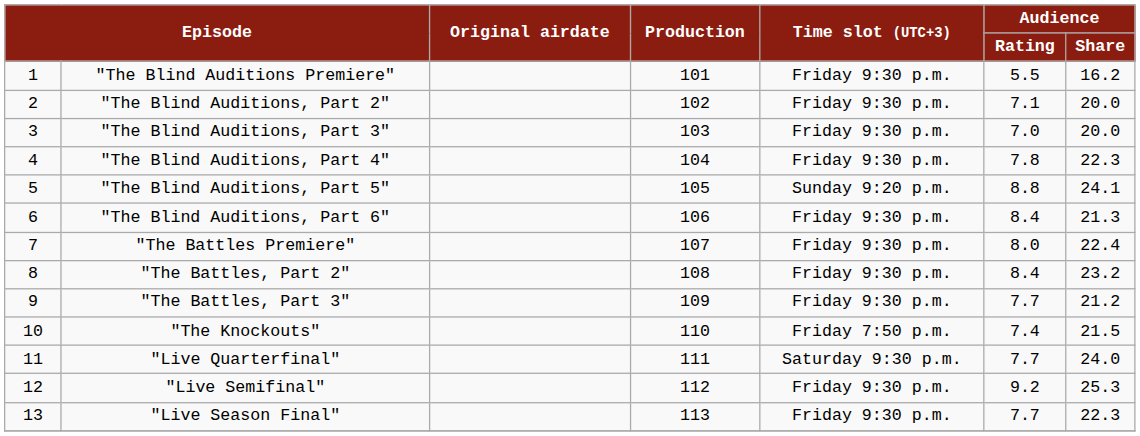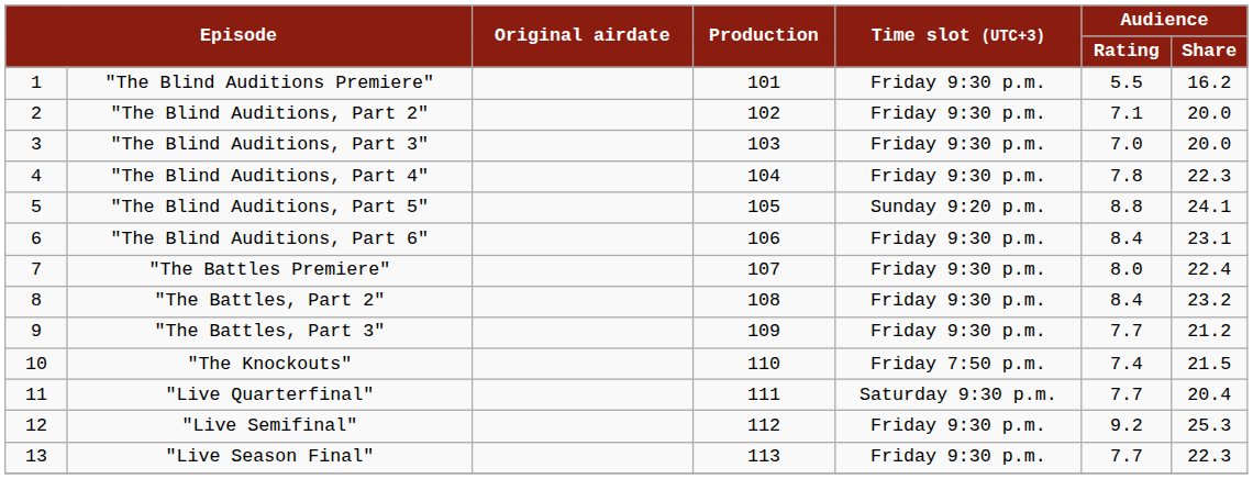"The Blind Auditions, Part 6" | Audience / Share: 21.3 -> 23.1
"Live Quarterfinal" | Audience / Share: 24.0 -> 20.4
